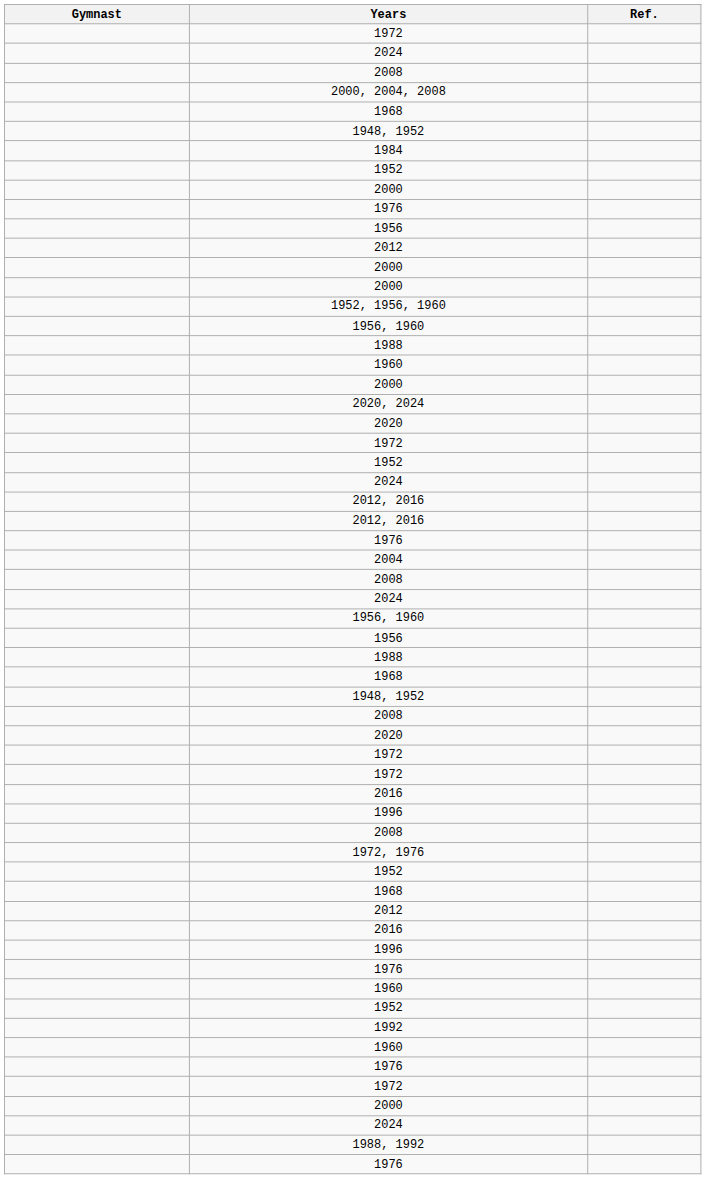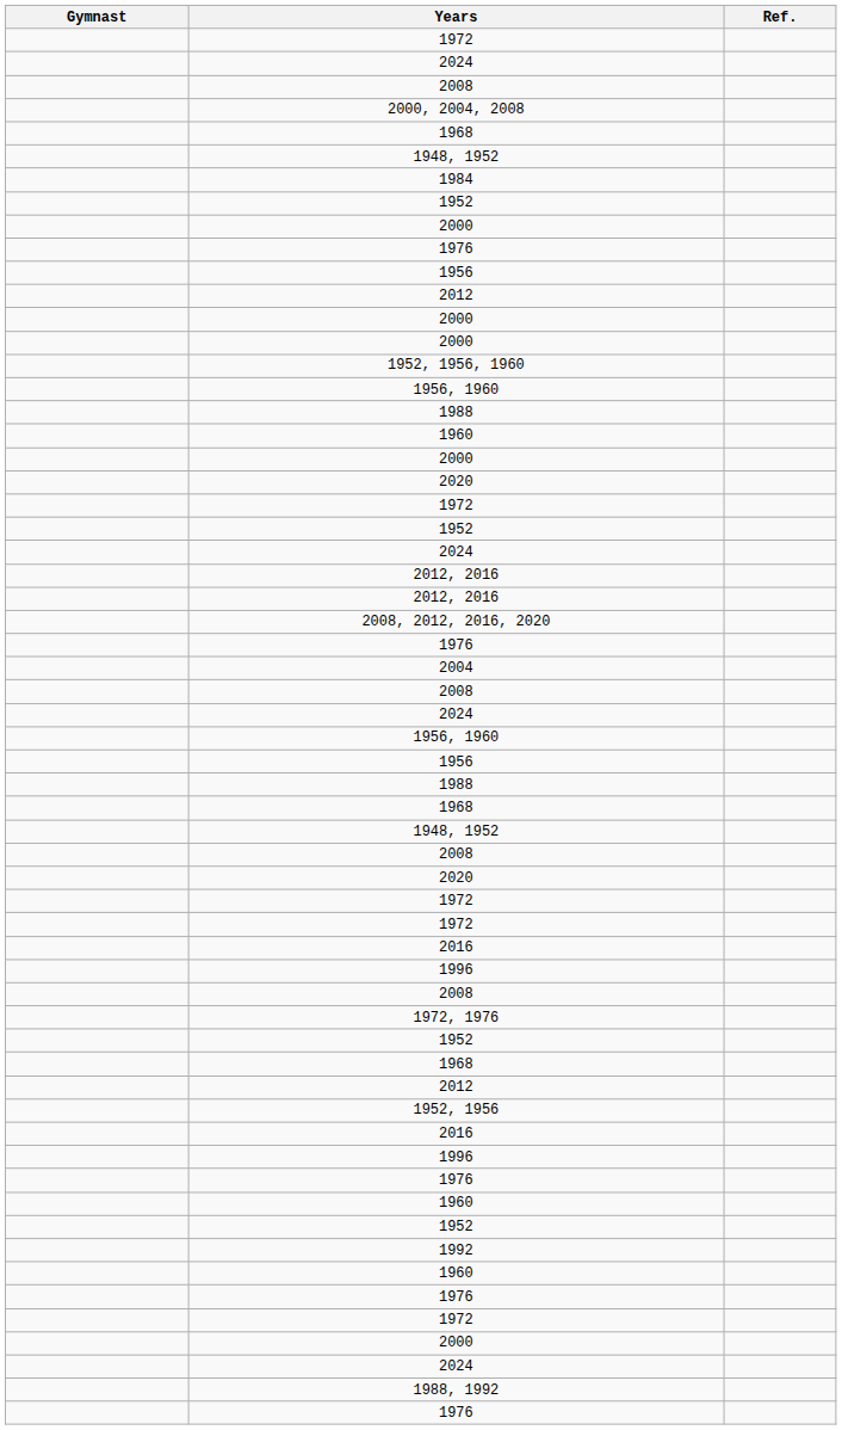- row: 2020, 2024
+ row: 2008, 2012, 2016, 2020
+ row: 1952, 1956
